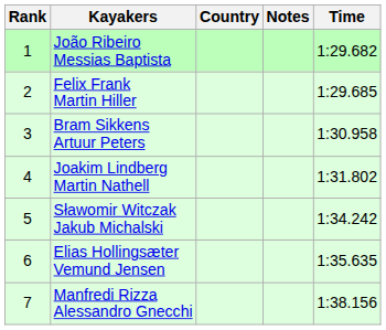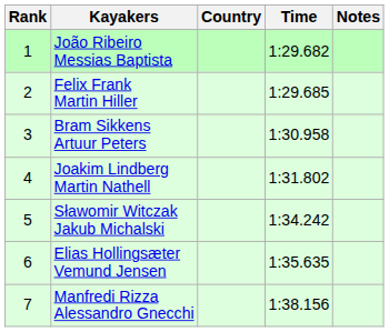columns swapped: Time <-> Notes
